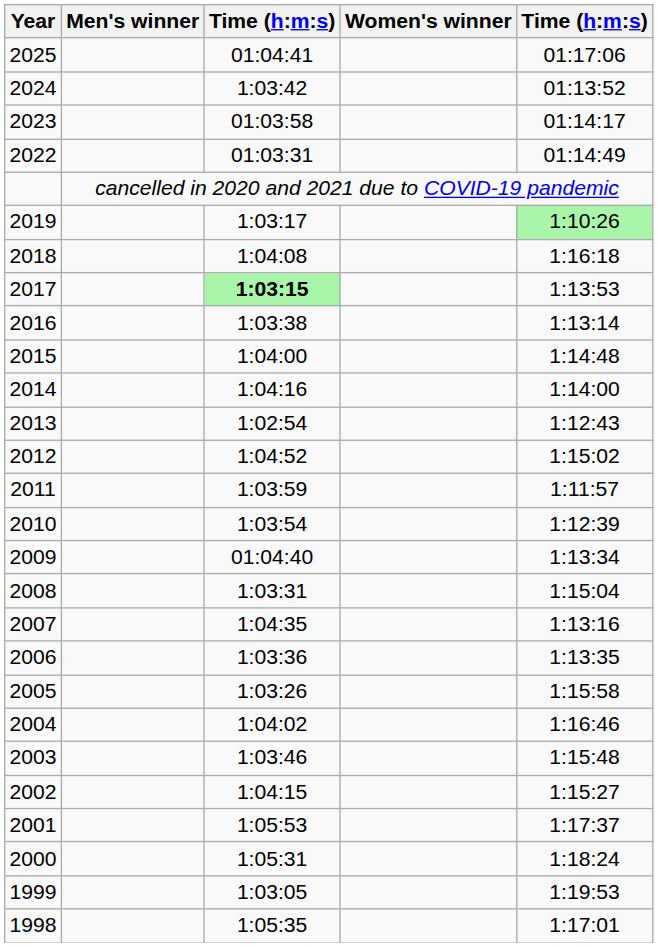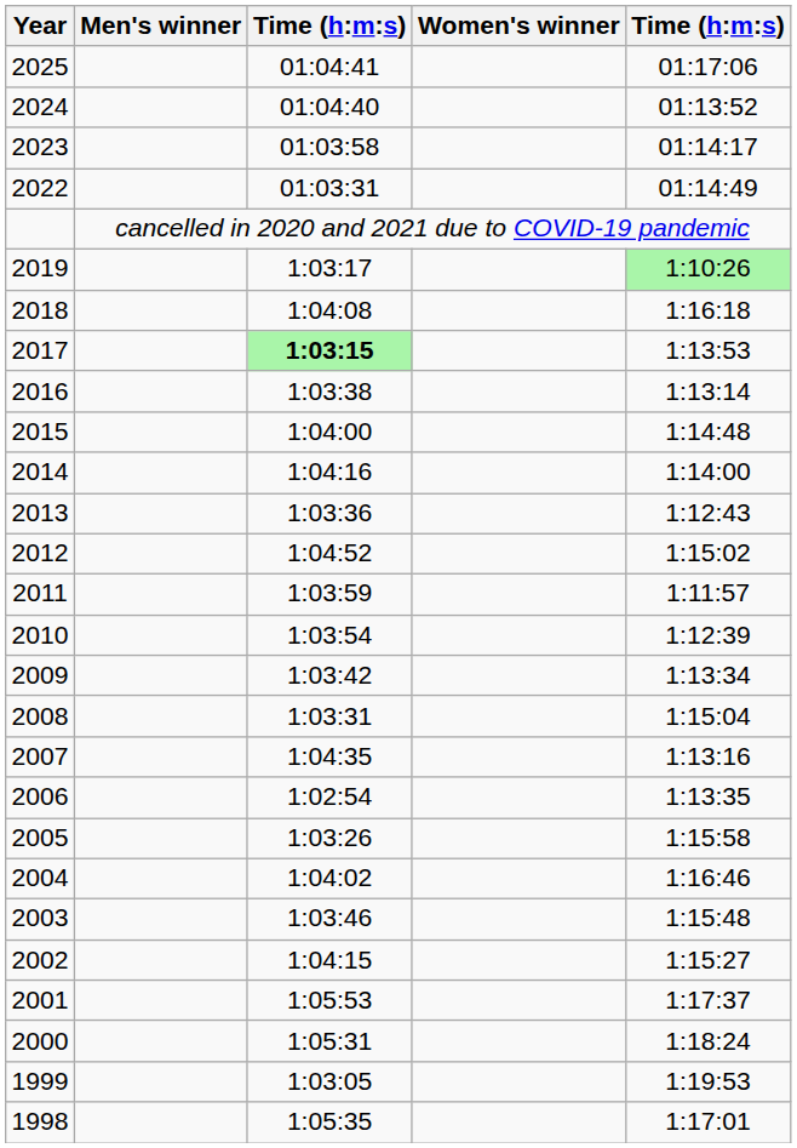2024 | column 3: 1:03:42 -> 01:04:40
2013 | column 3: 1:02:54 -> 1:03:36
2009 | column 3: 01:04:40 -> 1:03:42
2006 | column 3: 1:03:36 -> 1:02:54
